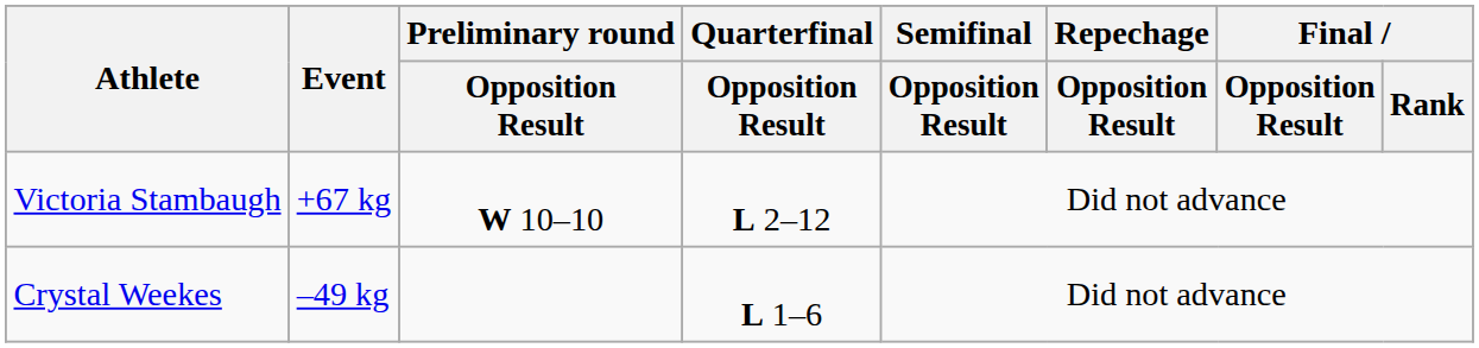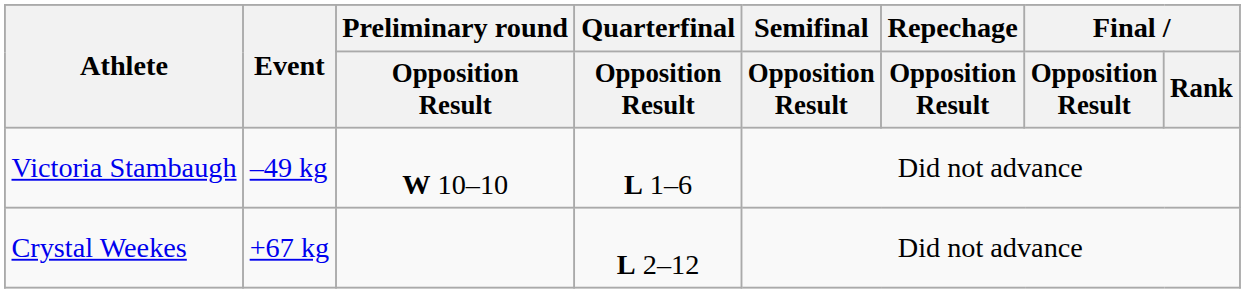Victoria Stambaugh | Event: +67 kg -> –49 kg
Victoria Stambaugh | Quarterfinal / Opposition Result: L 2–12 -> L 1–6
Crystal Weekes | Event: –49 kg -> +67 kg
Crystal Weekes | Quarterfinal / Opposition Result: L 1–6 -> L 2–12
